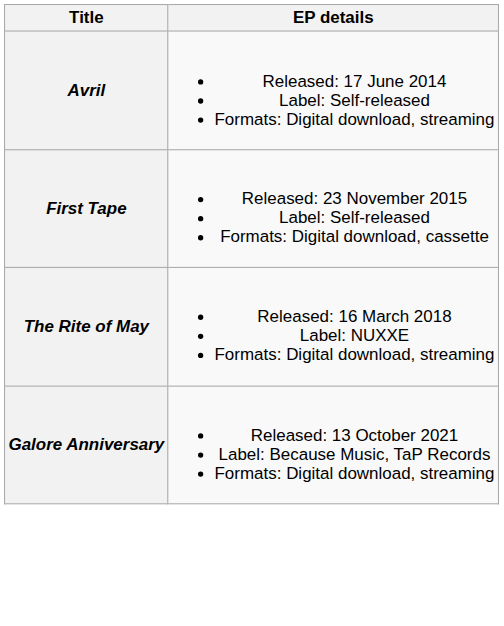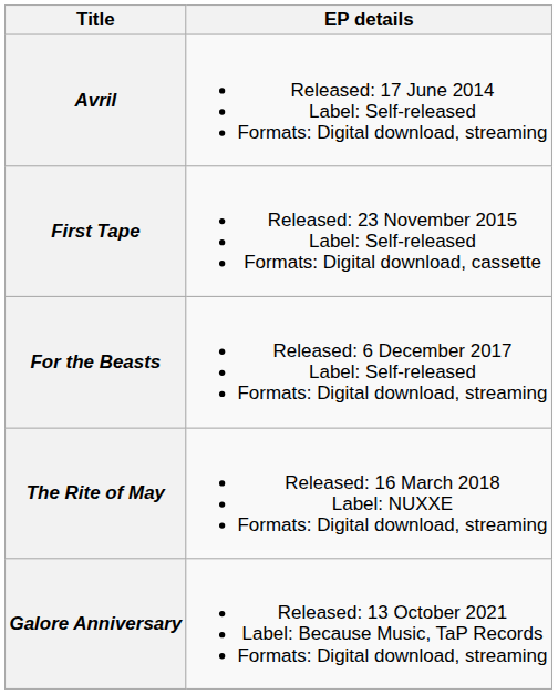+ row: For the Beasts | Released: 6 December 2017 Label: Self-released Formats: Digital download, streaming
